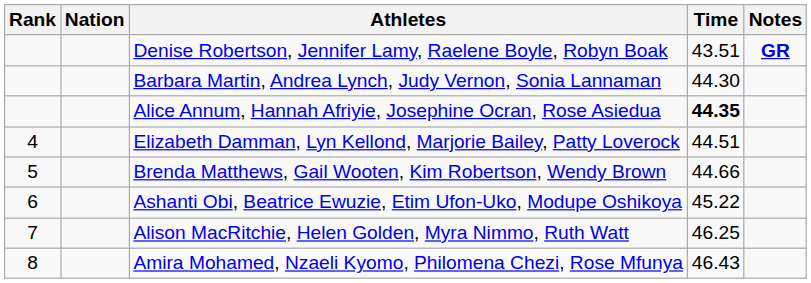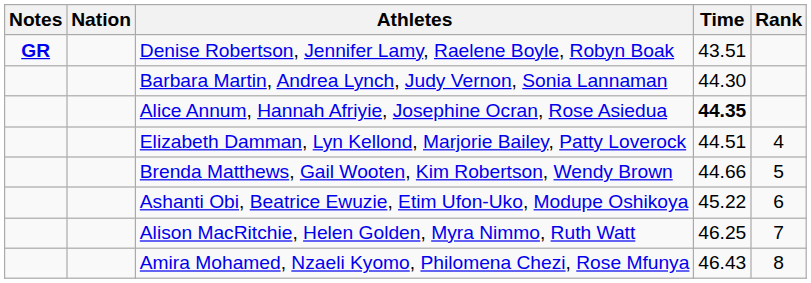columns swapped: Rank <-> Notes
